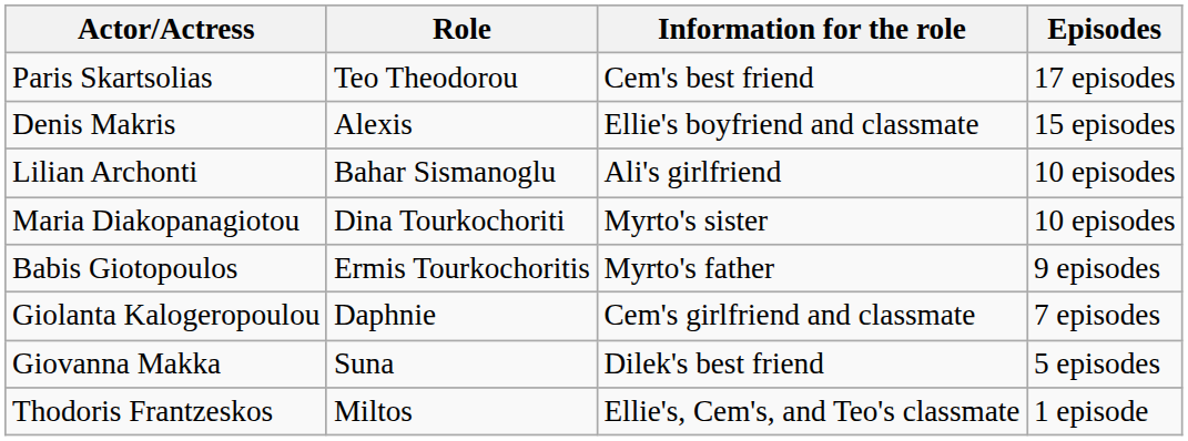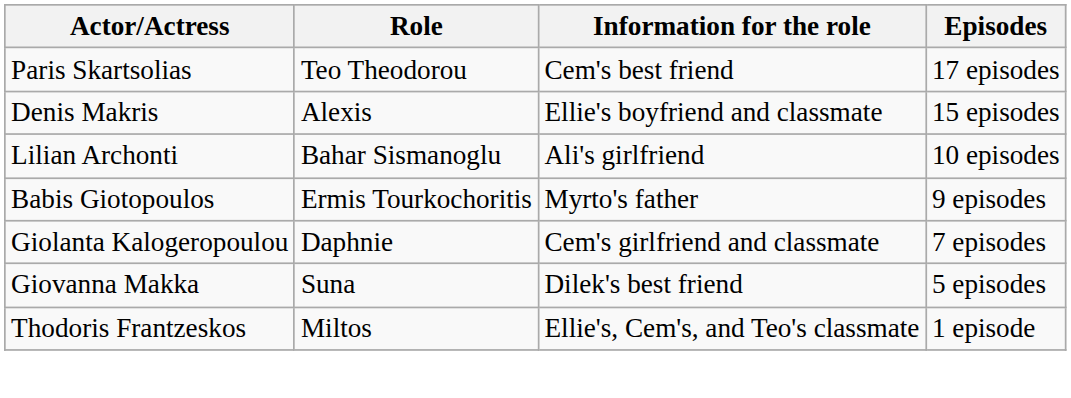- row: Maria Diakopanagiotou | Dina Tourkochoriti | Myrto's sister | 10 episodes
